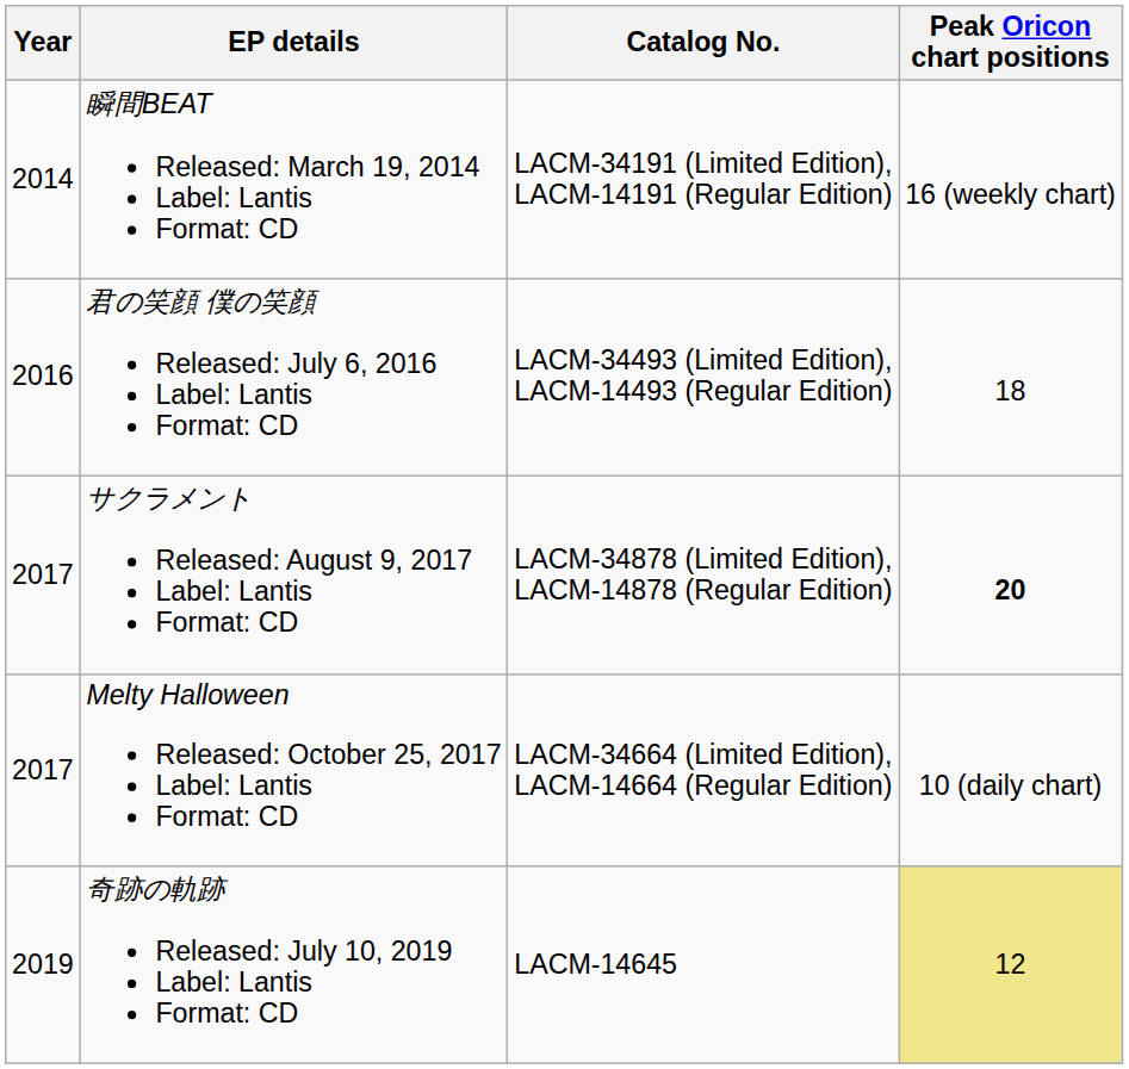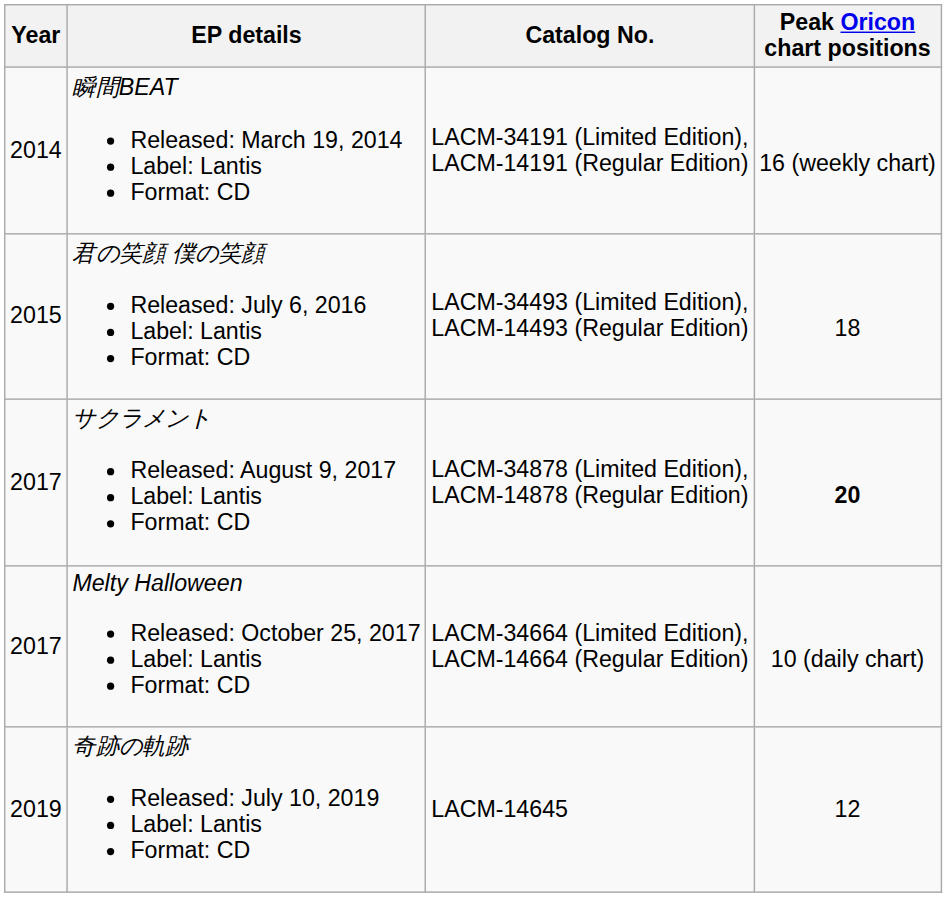君の笑顔 僕の笑顔 Released: July 6, 2016 Label: Lantis Format: CD | Year: 2016 -> 2015
奇跡の軌跡 Released: July 10, 2019 Label: Lantis Format: CD | Peak Oricon chart positions: khaki background -> no background
